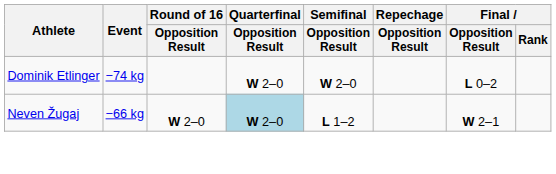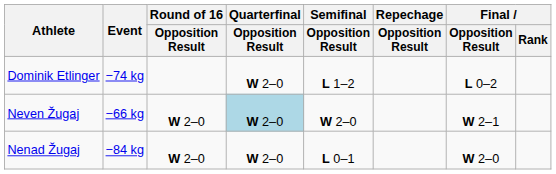Dominik Etlinger | Semifinal / Opposition Result: W 2–0 -> L 1–2
Neven Žugaj | Semifinal / Opposition Result: L 1–2 -> W 2–0
+ row: Nenad Žugaj | −84 kg | W 2–0 | W 2–0 | L 0–1 | W 2–0
